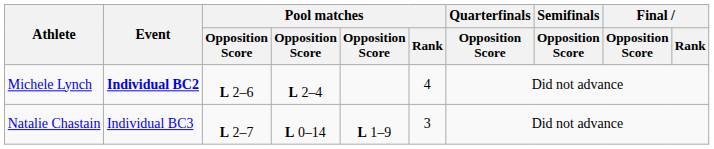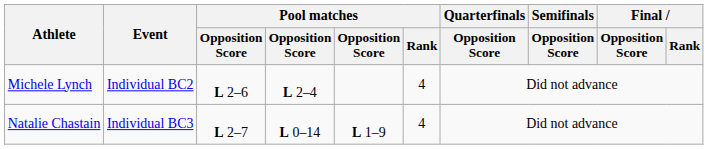Michele Lynch | Event: bold -> normal
Natalie Chastain | Pool matches / Rank: 3 -> 4
